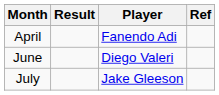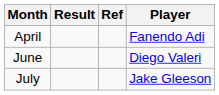columns swapped: Player <-> Ref
